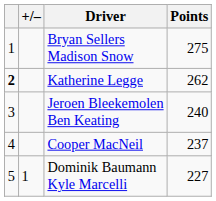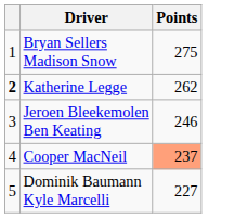- column: +/– | 1
Jeroen Bleekemolen Ben Keating | Points: 240 -> 246
Cooper MacNeil | Points: no background -> lightsalmon background
